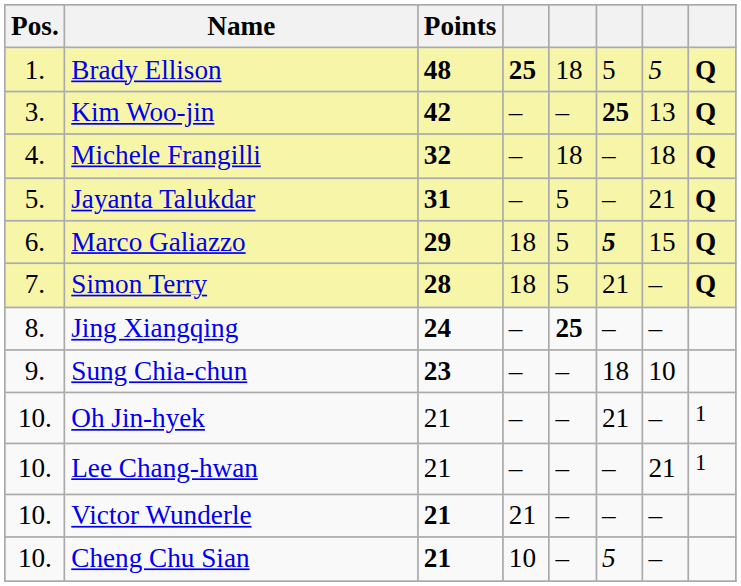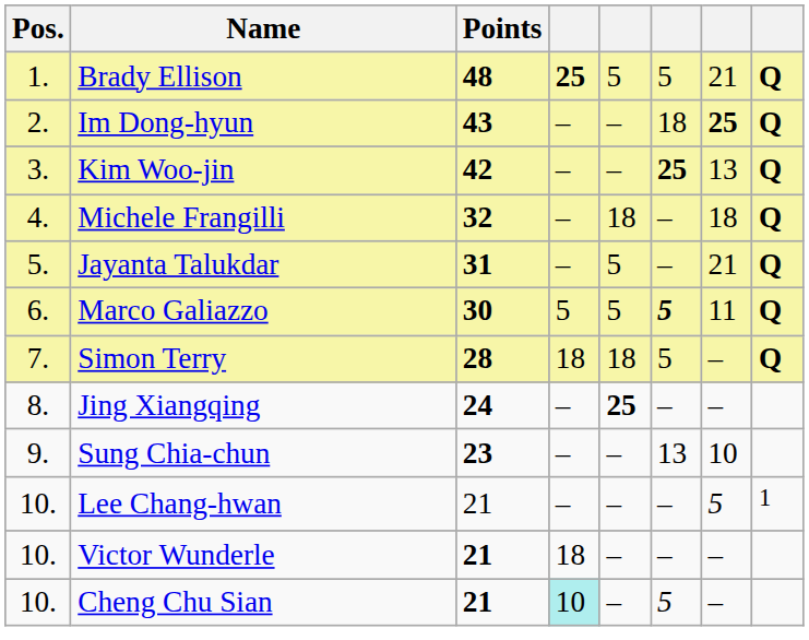Brady Ellison | column 5: 18 -> 5
Brady Ellison | column 7: 5 -> 21
+ row: 2. | Im Dong-hyun | 43 | – | – | 18 | 25 | Q
Marco Galiazzo | Points: 29 -> 30
Marco Galiazzo | column 4: 18 -> 5
Marco Galiazzo | column 7: 15 -> 11
Simon Terry | column 5: 5 -> 18
Simon Terry | column 6: 21 -> 5
Sung Chia-chun | column 6: 18 -> 13
- row: 10. | Oh Jin-hyek | 21 | – | – | 21 | – | 1
Lee Chang-hwan | column 7: 21 -> 5
Victor Wunderle | column 4: 21 -> 18
Cheng Chu Sian | column 4: no background -> paleturquoise background
